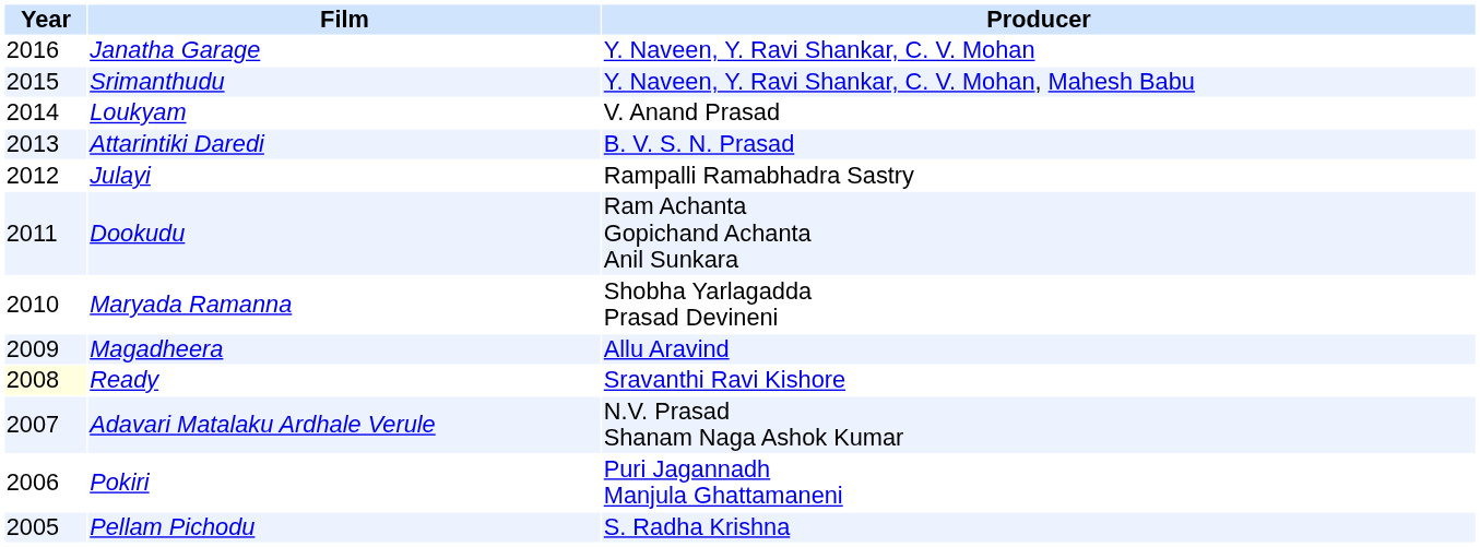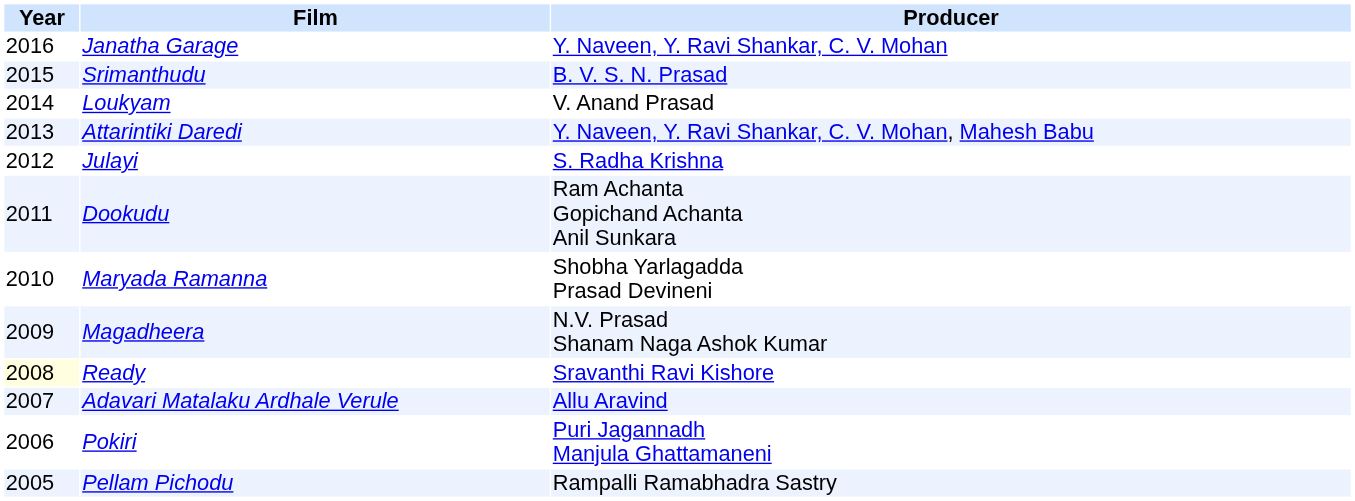Srimanthudu | Producer: Y. Naveen, Y. Ravi Shankar, C. V. Mohan, Mahesh Babu -> B. V. S. N. Prasad
Attarintiki Daredi | Producer: B. V. S. N. Prasad -> Y. Naveen, Y. Ravi Shankar, C. V. Mohan, Mahesh Babu
Julayi | Producer: Rampalli Ramabhadra Sastry -> S. Radha Krishna
Magadheera | Producer: Allu Aravind -> N.V. Prasad Shanam Naga Ashok Kumar
Adavari Matalaku Ardhale Verule | Producer: N.V. Prasad Shanam Naga Ashok Kumar -> Allu Aravind
Pellam Pichodu | Producer: S. Radha Krishna -> Rampalli Ramabhadra Sastry
